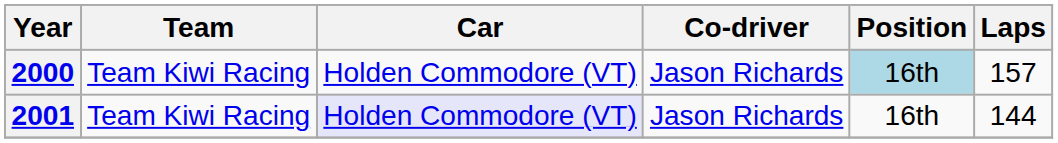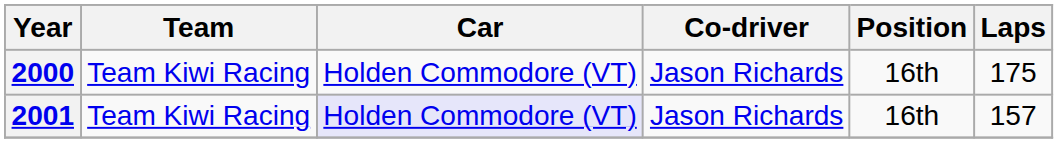2000 | Position: lightblue background -> no background
2000 | Laps: 157 -> 175
2001 | Laps: 144 -> 157
